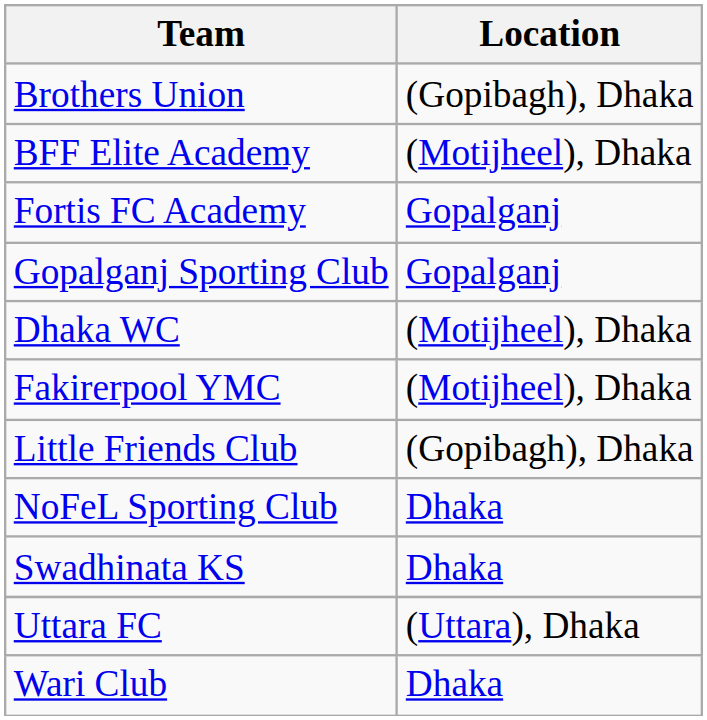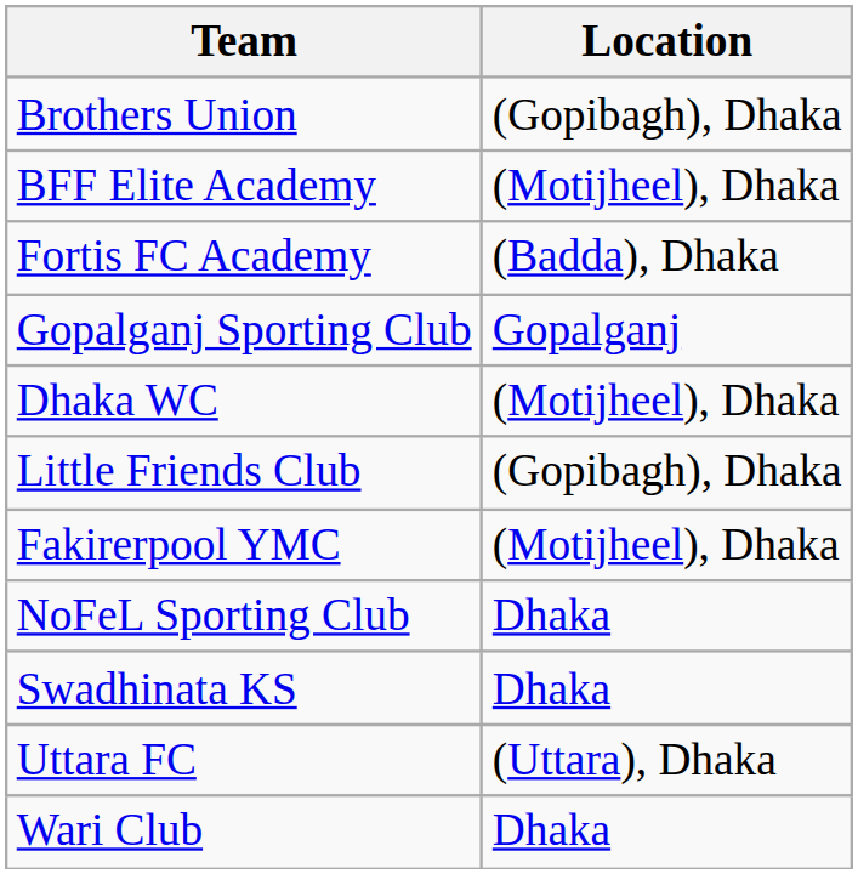Fortis FC Academy | Location: Gopalganj -> (Badda), Dhaka
rows swapped: Fakirerpool YMC <-> Little Friends Club
